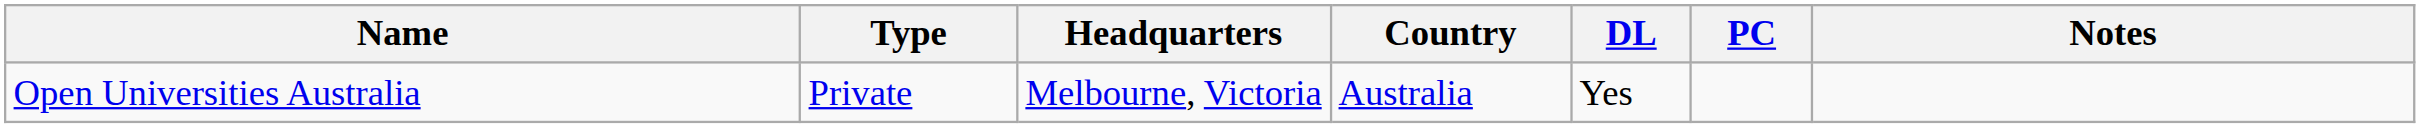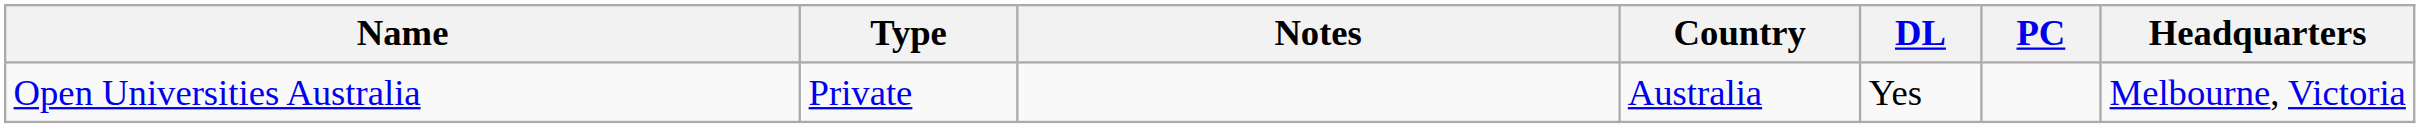columns swapped: Headquarters <-> Notes
